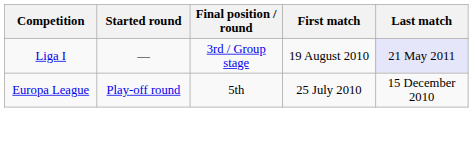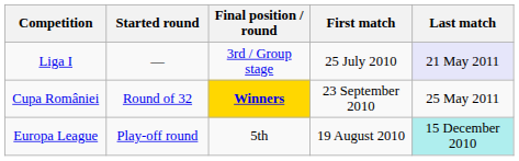Liga I | First match: 19 August 2010 -> 25 July 2010
+ row: Cupa României | Round of 32 | Winners | 23 September 2010 | 25 May 2011
Europa League | First match: 25 July 2010 -> 19 August 2010
Europa League | Last match: no background -> paleturquoise background
